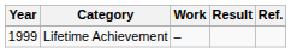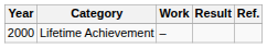Lifetime Achievement | Year: 1999 -> 2000
